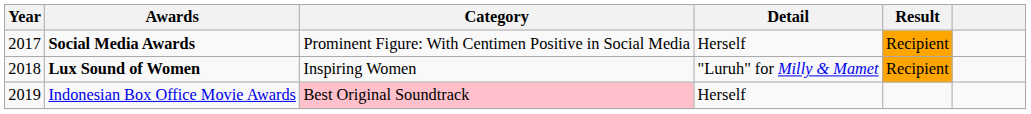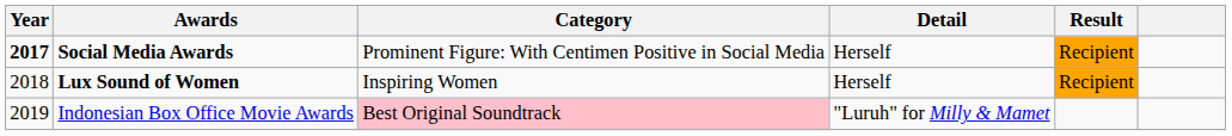Social Media Awards | Year: normal -> bold
Lux Sound of Women | Detail: "Luruh" for Milly & Mamet -> Herself
Indonesian Box Office Movie Awards | Detail: Herself -> "Luruh" for Milly & Mamet
